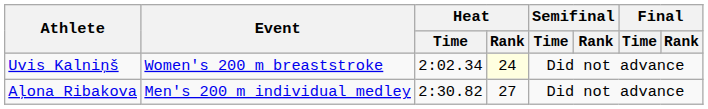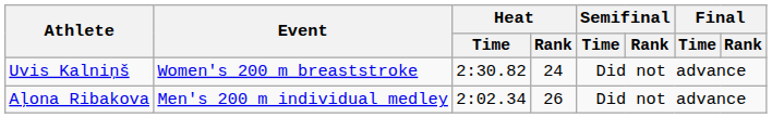Uvis Kalniņš | Heat / Time: 2:02.34 -> 2:30.82
Uvis Kalniņš | Heat / Rank: lightyellow background -> no background
Aļona Ribakova | Heat / Time: 2:30.82 -> 2:02.34
Aļona Ribakova | Heat / Rank: 27 -> 26
